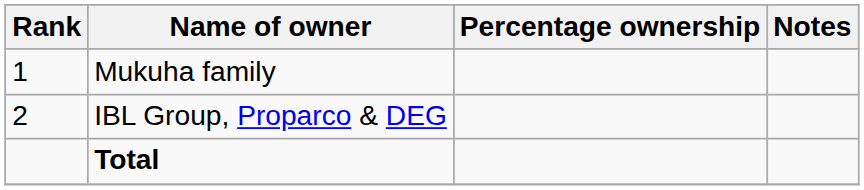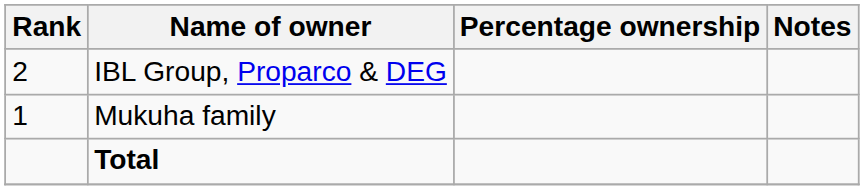rows swapped: Mukuha family <-> IBL Group, Proparco & DEG
